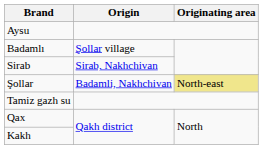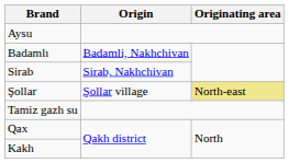Badamlı | Origin: Şollar village -> Badamli, Nakhchivan
Şollar | Origin: Badamli, Nakhchivan -> Şollar village
